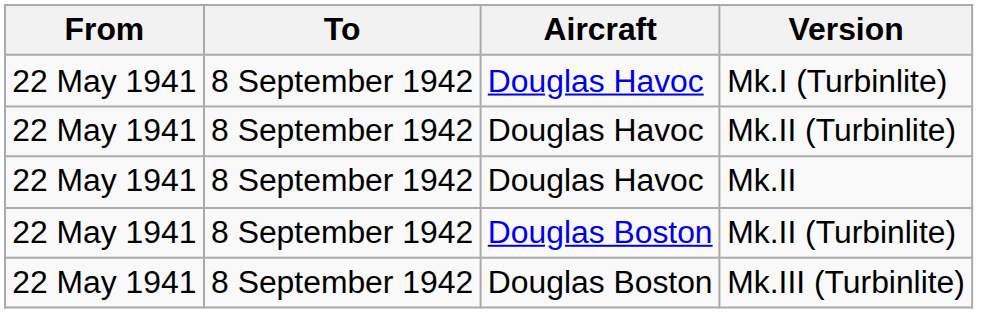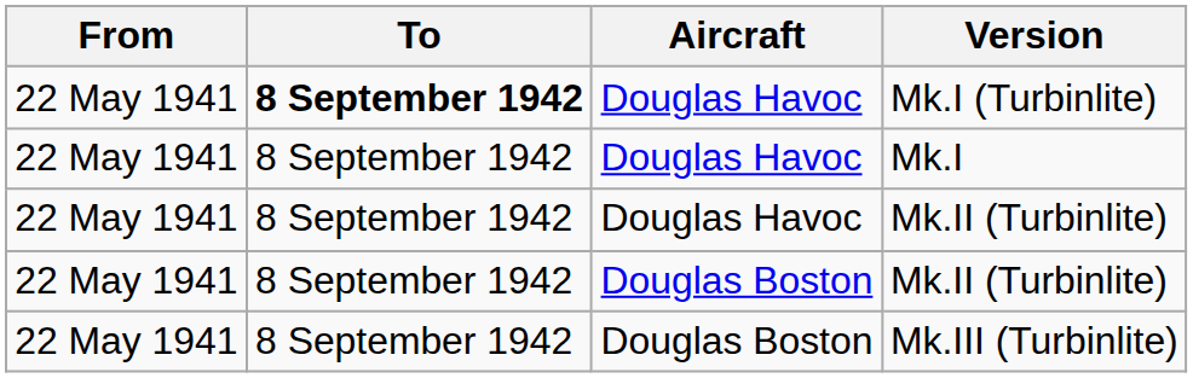Mk.I (Turbinlite) | To: normal -> bold
+ row: 22 May 1941 | 8 September 1942 | Douglas Havoc | Mk.I
- row: 22 May 1941 | 8 September 1942 | Douglas Havoc | Mk.II
